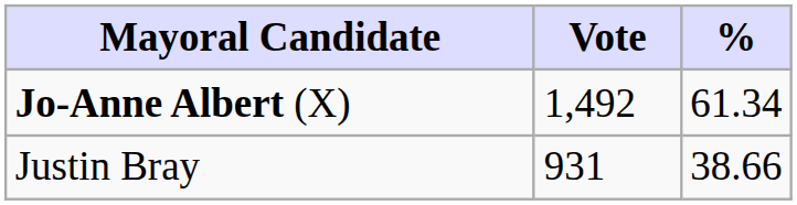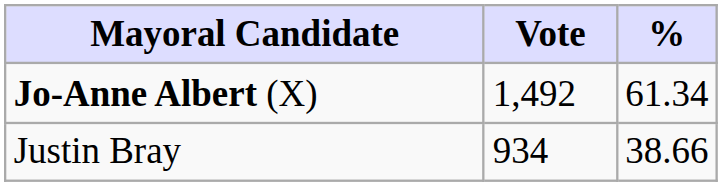Justin Bray | Vote: 931 -> 934
